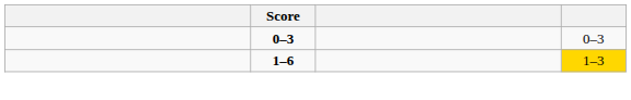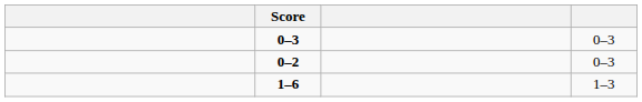+ row: 0–2 | 0–3
1–6 | column 4: gold background -> no background
